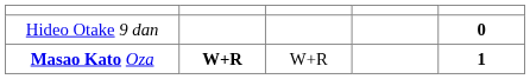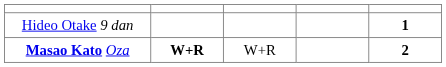Hideo Otake 9 dan | column 5: 0 -> 1
Masao Kato Oza | column 5: 1 -> 2
